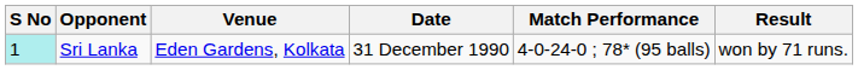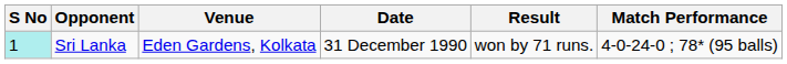columns swapped: Match Performance <-> Result
